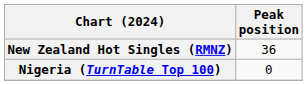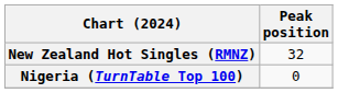New Zealand Hot Singles (RMNZ) | Peak position: 36 -> 32
